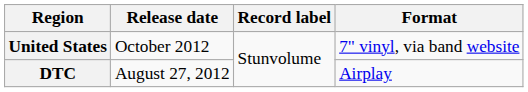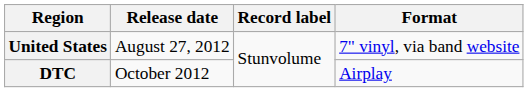United States | Release date: October 2012 -> August 27, 2012
DTC | Release date: August 27, 2012 -> October 2012
